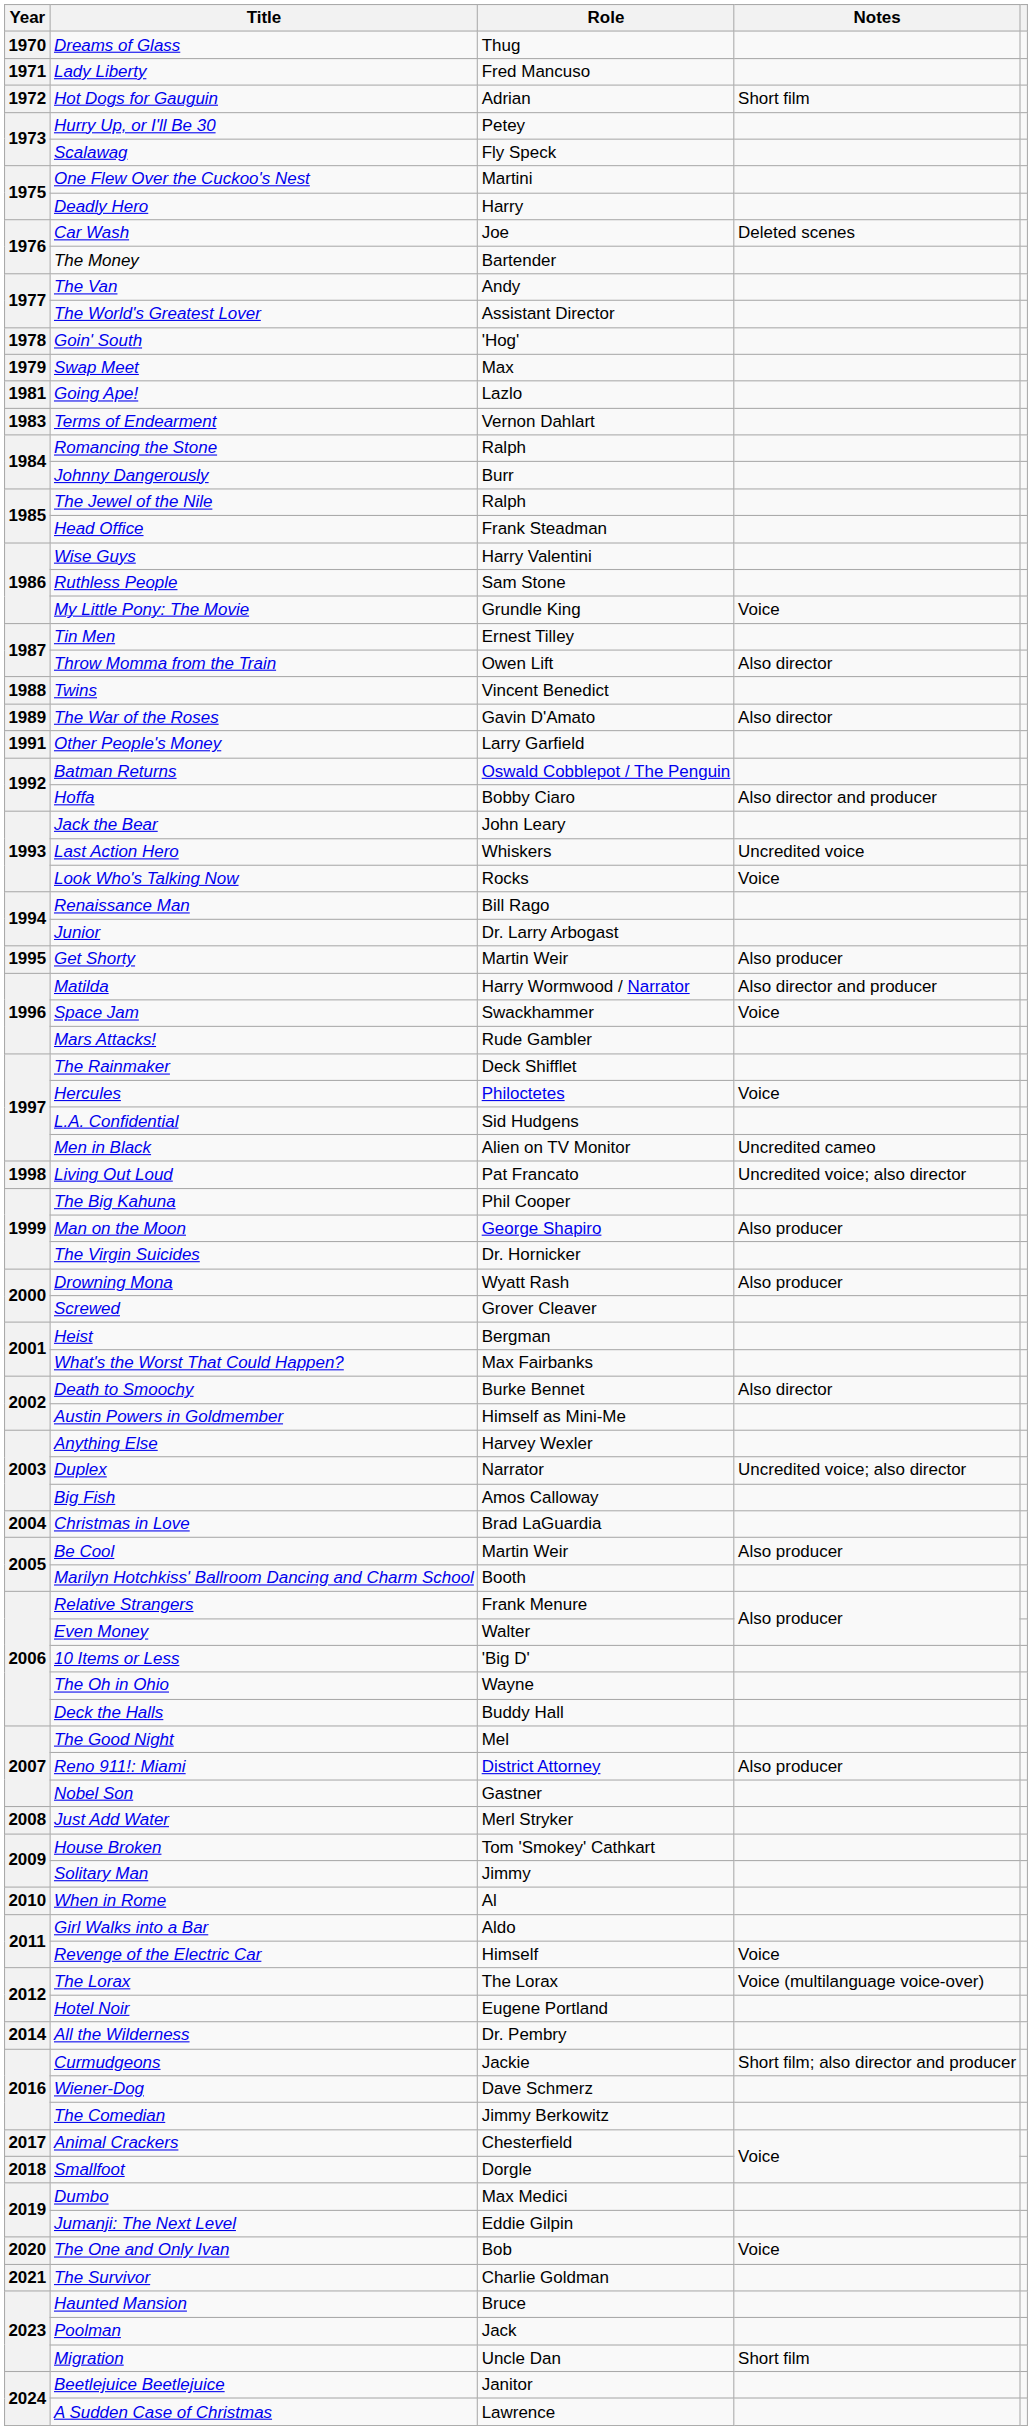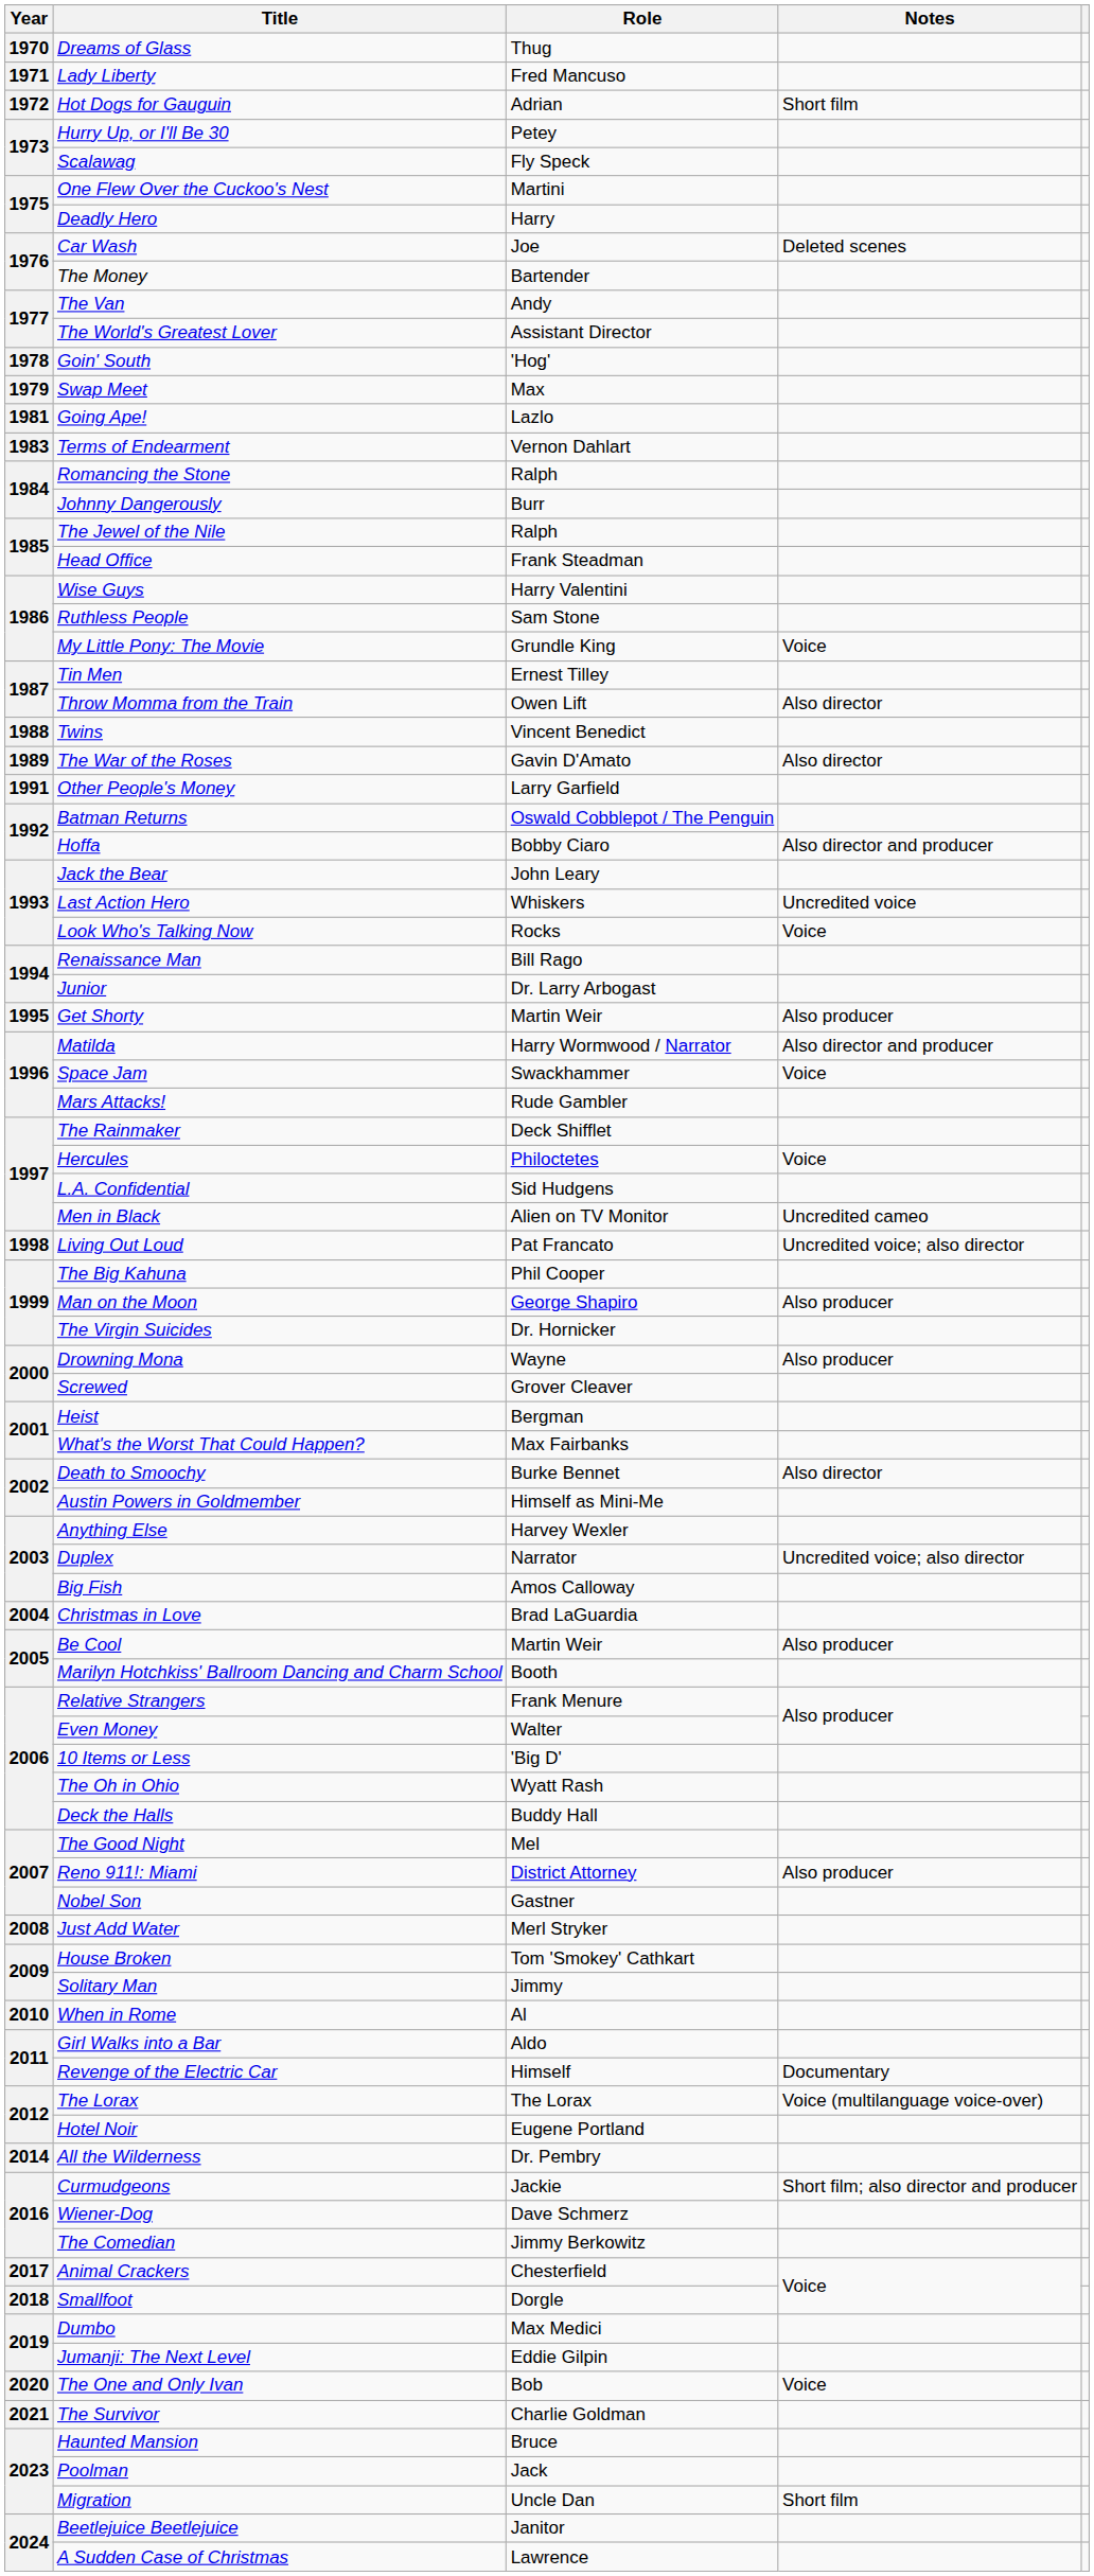Drowning Mona | Role: Wyatt Rash -> Wayne
The Oh in Ohio | Role: Wayne -> Wyatt Rash
Revenge of the Electric Car | Notes: Voice -> Documentary
